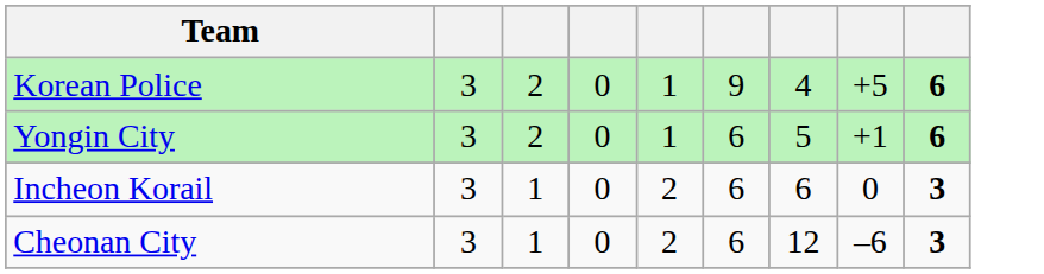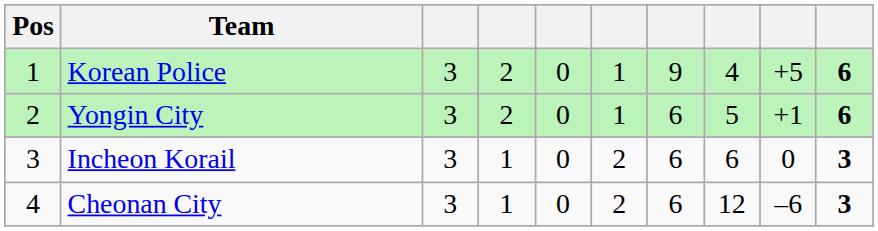+ column: Pos | 1 | 2 | 3 | 4
